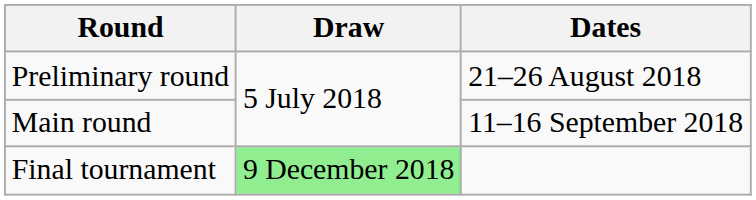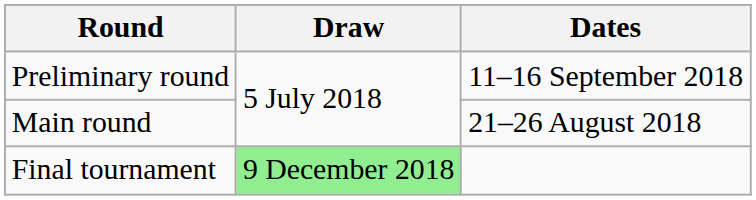Preliminary round | Dates: 21–26 August 2018 -> 11–16 September 2018
Main round | Dates: 11–16 September 2018 -> 21–26 August 2018
